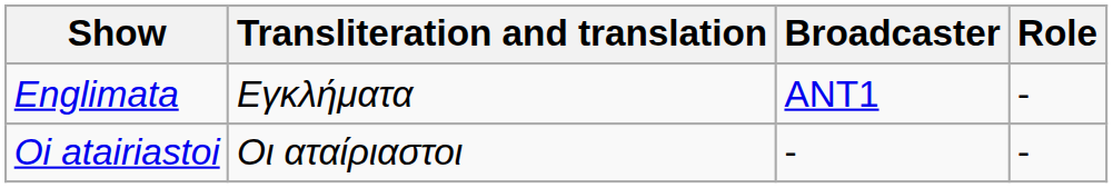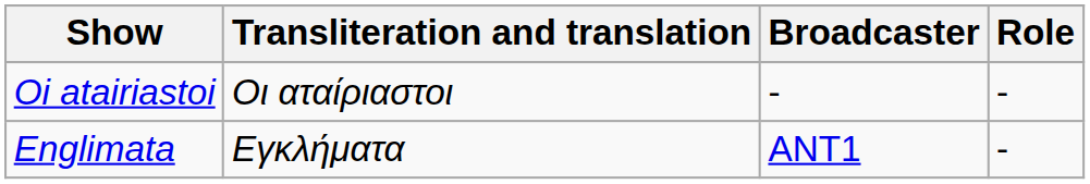rows swapped: Englimata <-> Oi atairiastoi
